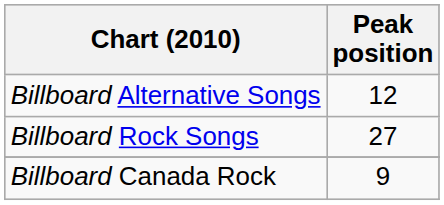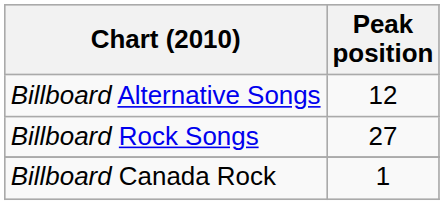Billboard Canada Rock | Peak position: 9 -> 1
